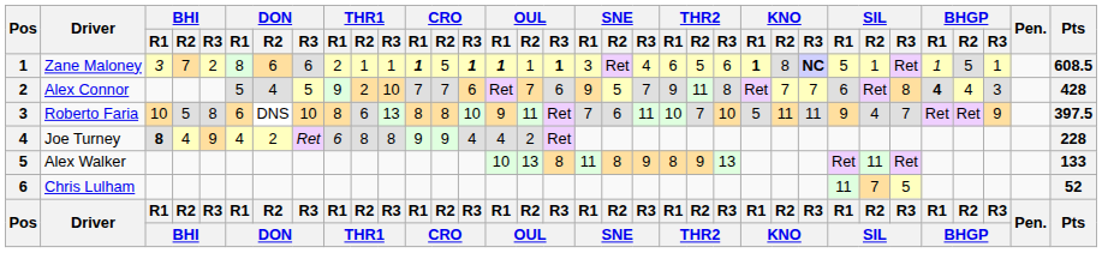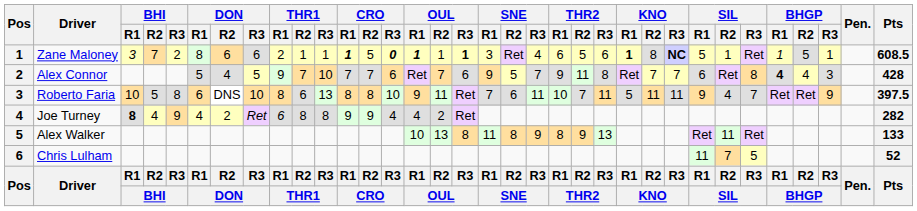Zane Maloney | CRO / R3: 1 -> 0
Alex Connor | THR1 / R2: 2 -> 7
Roberto Faria | THR2 / R3: 10 -> 11
Joe Turney | Pts: 228 -> 282
